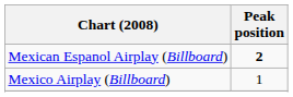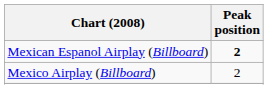Mexico Airplay (Billboard) | Peak position: 1 -> 2
